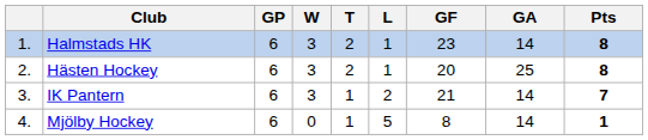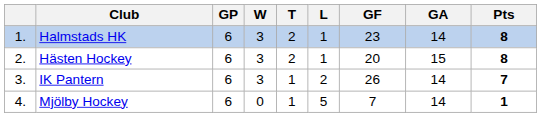Hästen Hockey | GA: 25 -> 15
IK Pantern | GF: 21 -> 26
Mjölby Hockey | GF: 8 -> 7
